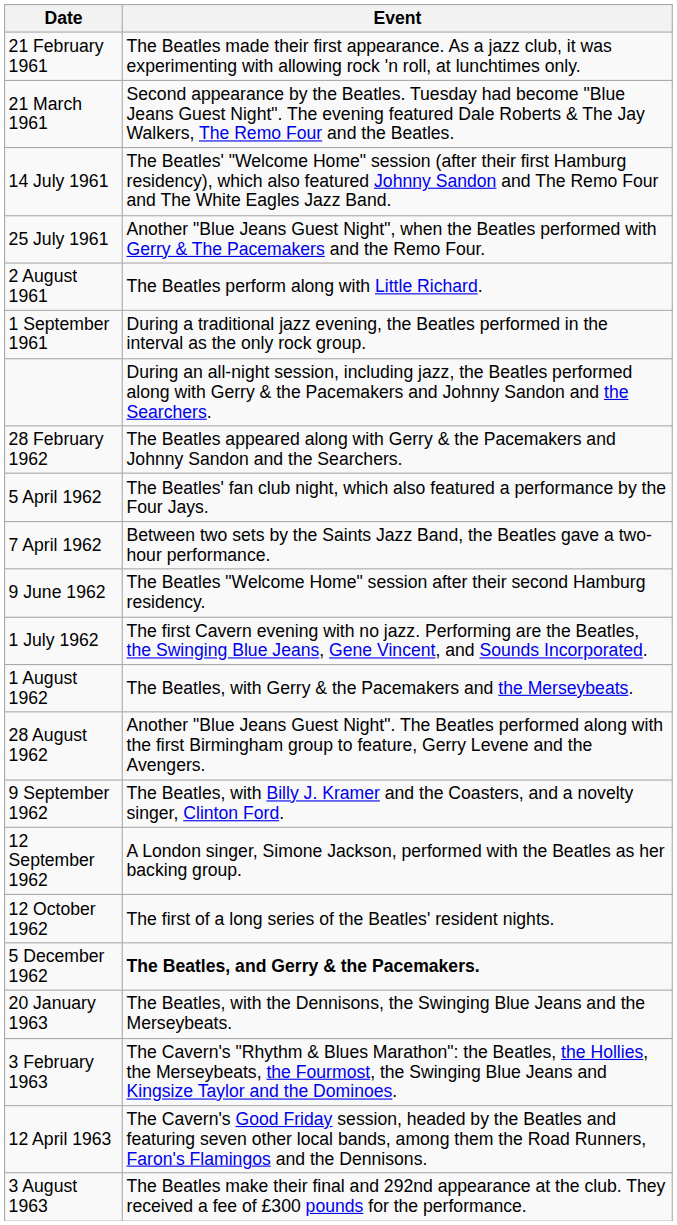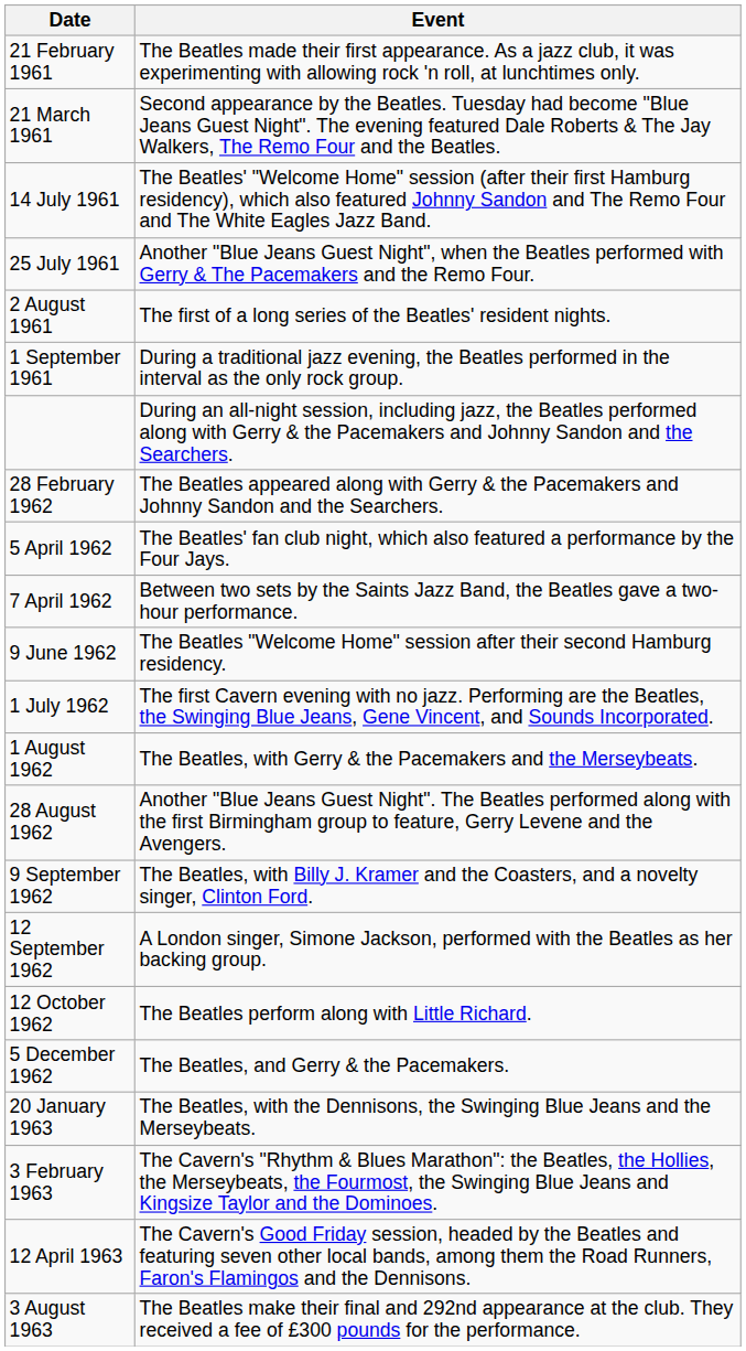2 August 1961 | Event: The Beatles perform along with Little Richard. -> The first of a long series of the Beatles' resident nights.
12 October 1962 | Event: The first of a long series of the Beatles' resident nights. -> The Beatles perform along with Little Richard.
5 December 1962 | Event: bold -> normal
